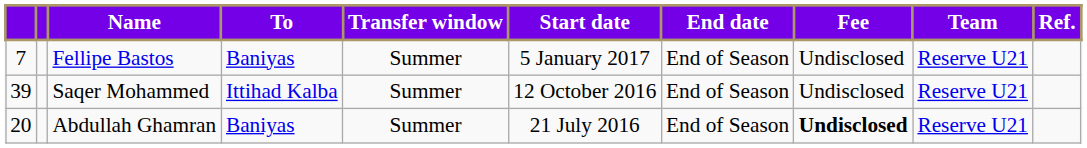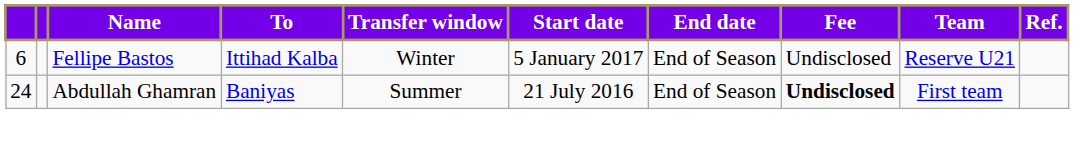Fellipe Bastos | column 1: 7 -> 6
Fellipe Bastos | To: Baniyas -> Ittihad Kalba
Fellipe Bastos | Transfer window: Summer -> Winter
- row: 39 | Saqer Mohammed | Ittihad Kalba | Summer | 12 October 2016 | End of Season | Undisclosed | Reserve U21
Abdullah Ghamran | column 1: 20 -> 24
Abdullah Ghamran | Team: Reserve U21 -> First team
